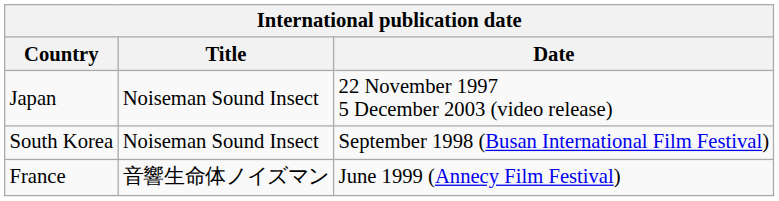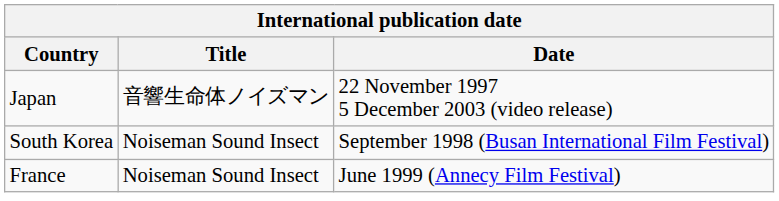Japan | Title: Noiseman Sound Insect -> 音響生命体ノイズマン
France | Title: 音響生命体ノイズマン -> Noiseman Sound Insect
